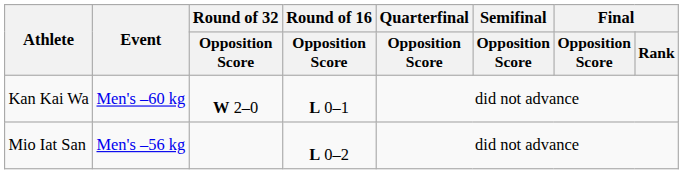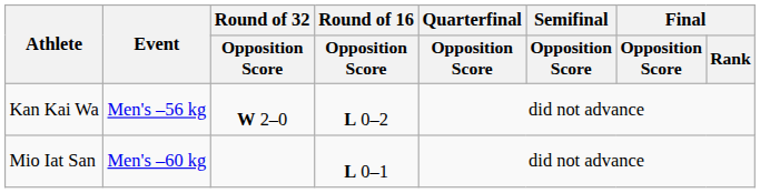Kan Kai Wa | Event: Men's –60 kg -> Men's –56 kg
Kan Kai Wa | Round of 16 / Opposition Score: L 0–1 -> L 0–2
Mio Iat San | Event: Men's –56 kg -> Men's –60 kg
Mio Iat San | Round of 16 / Opposition Score: L 0–2 -> L 0–1
